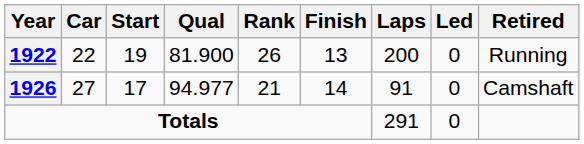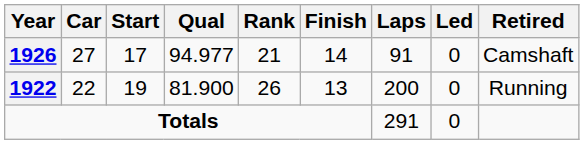rows swapped: 1922 <-> 1926
